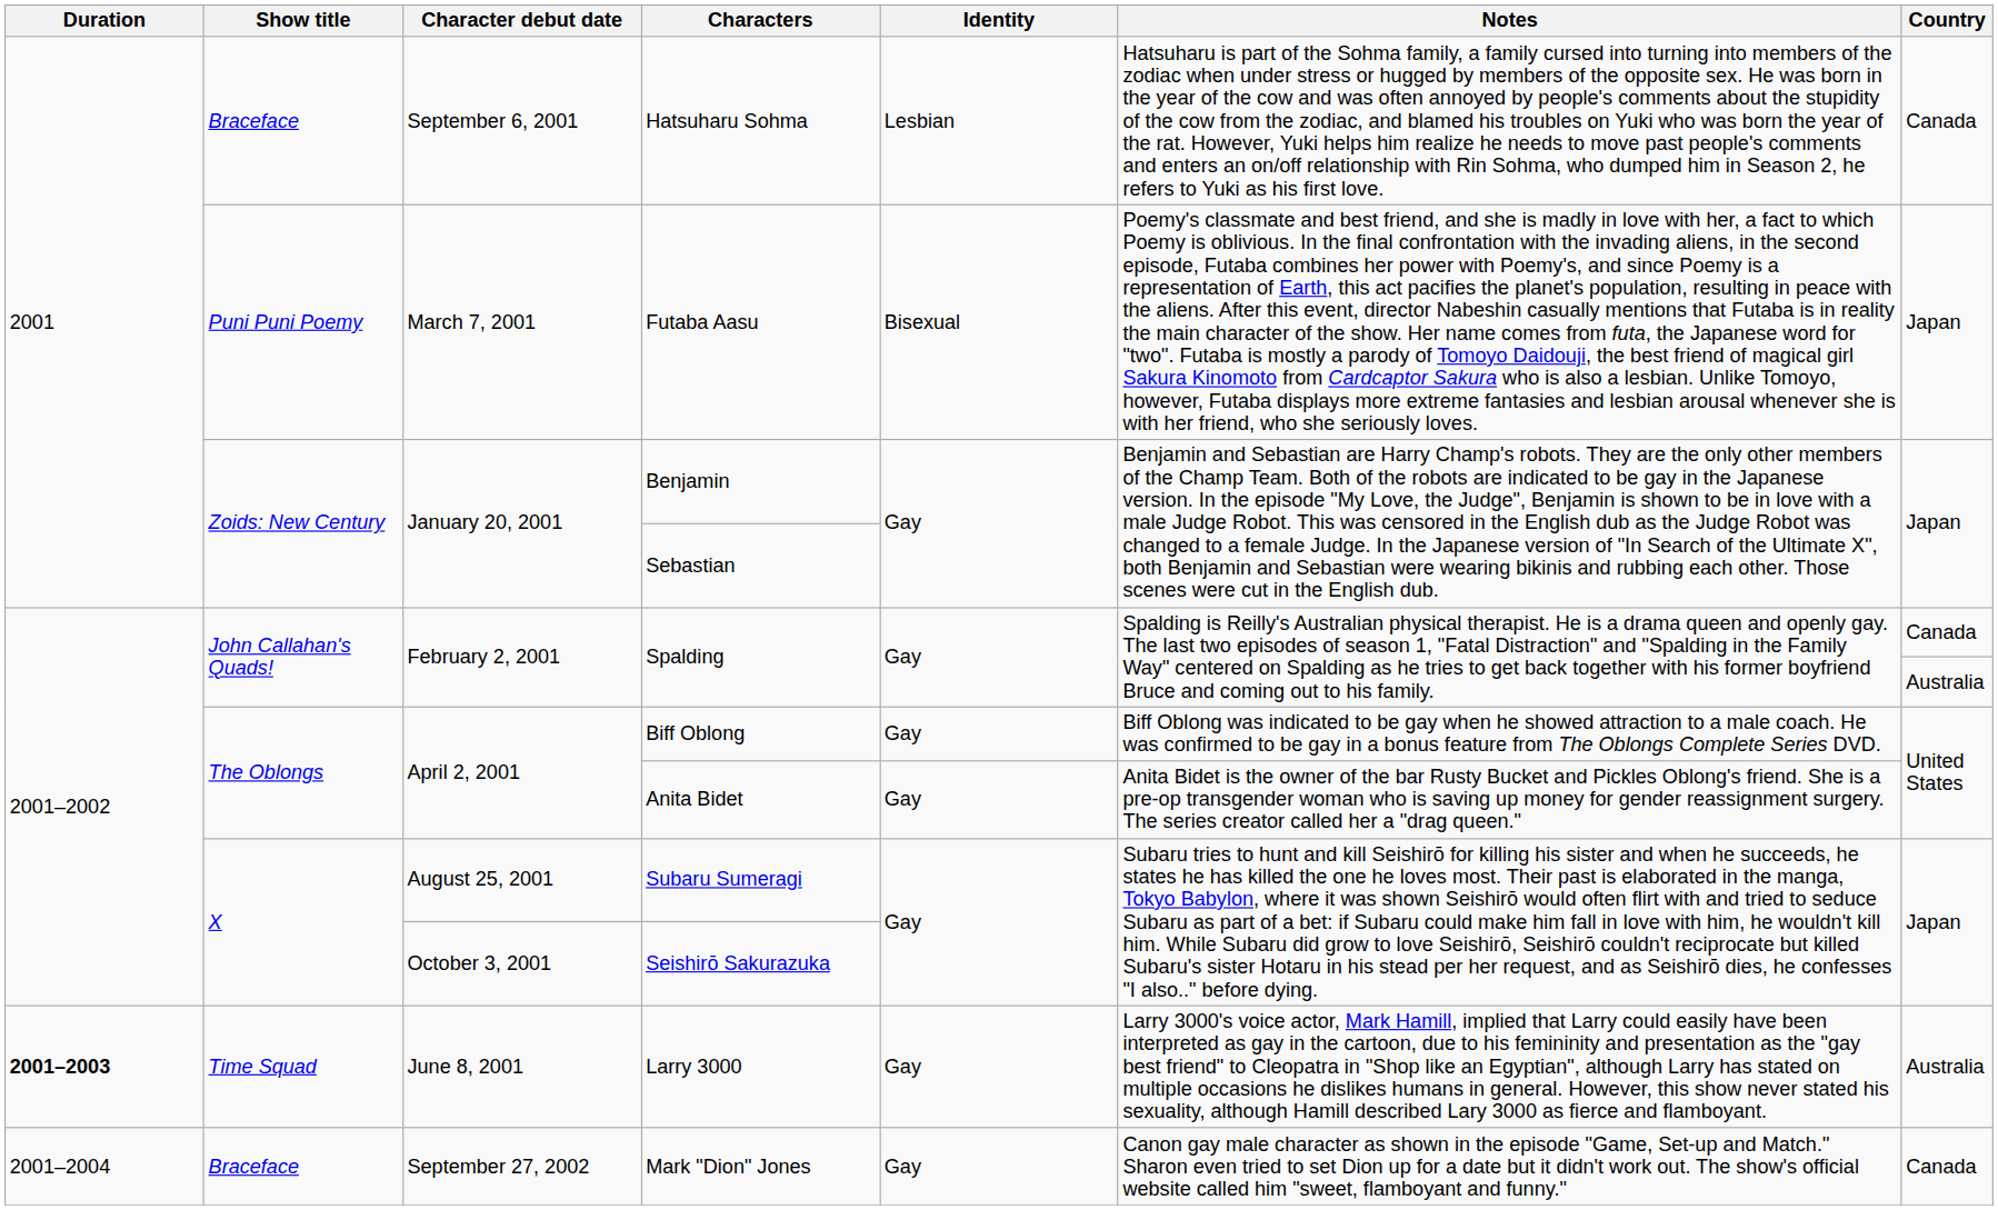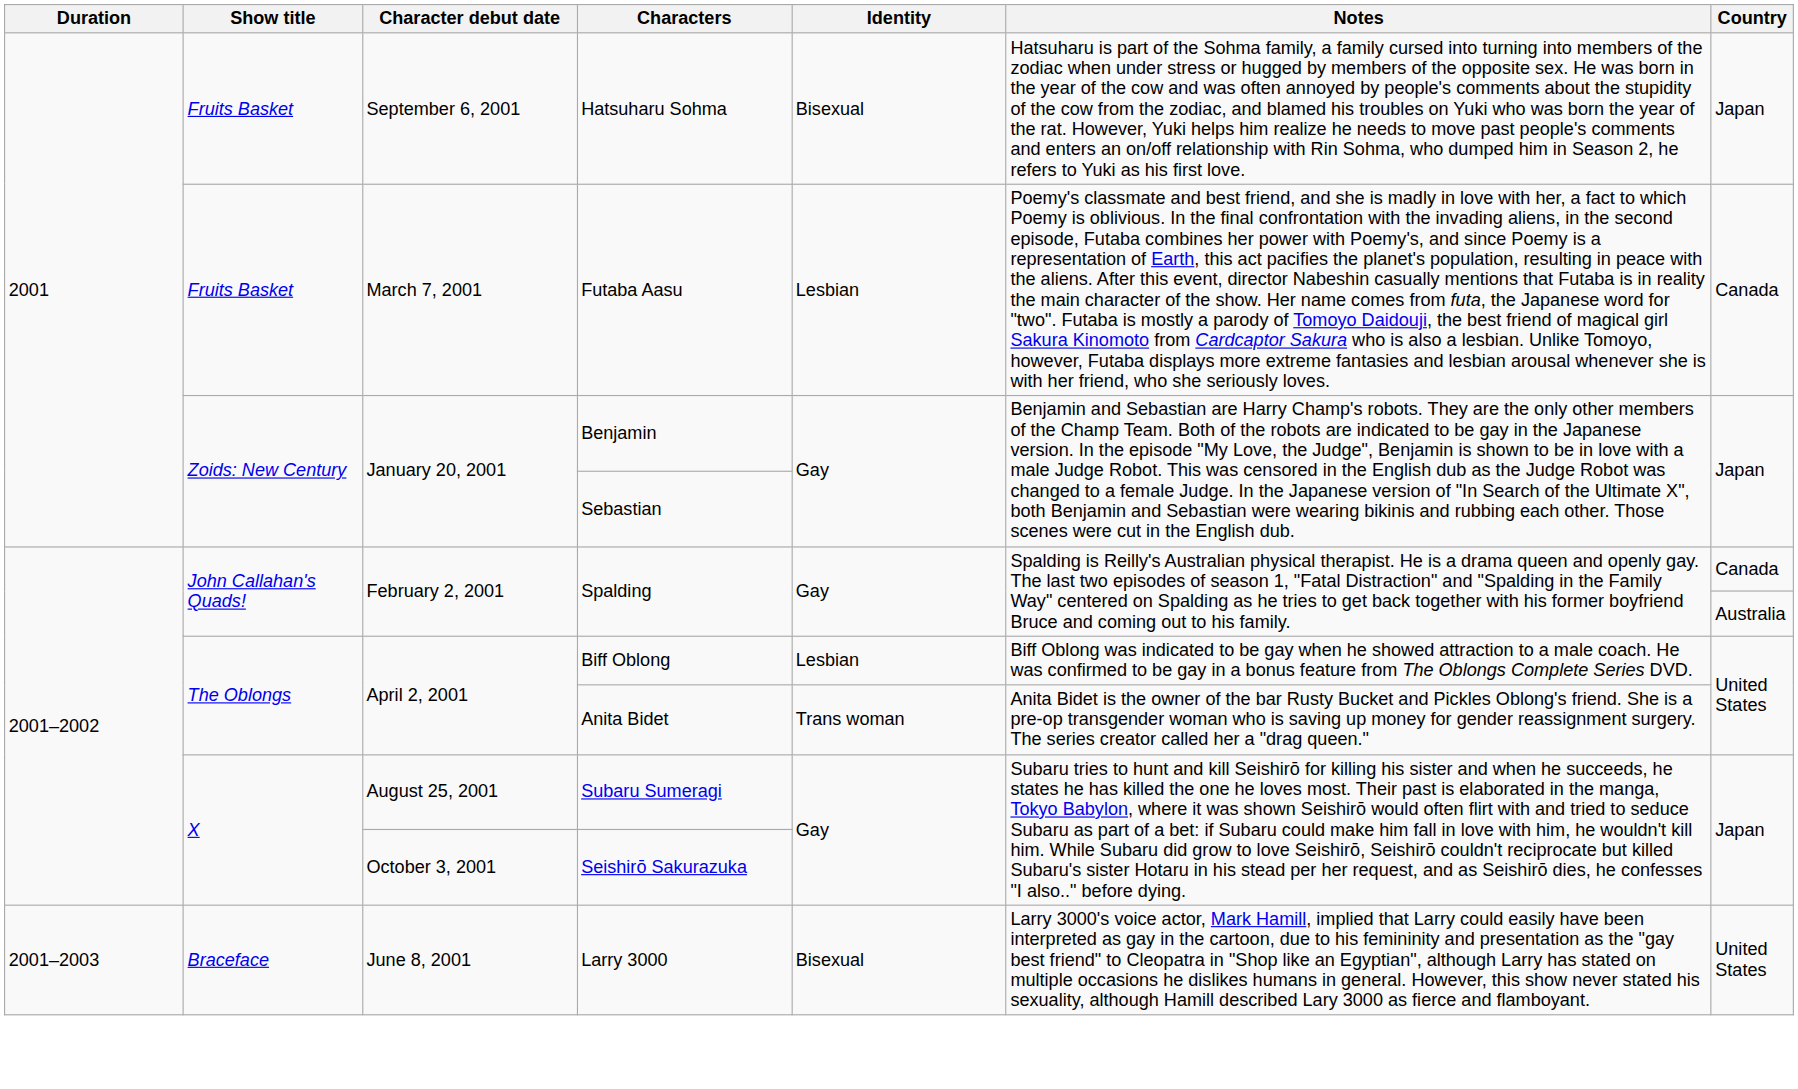Hatsuharu Sohma | Show title: Braceface -> Fruits Basket
Hatsuharu Sohma | Identity: Lesbian -> Bisexual
Hatsuharu Sohma | Country: Canada -> Japan
Futaba Aasu | Show title: Puni Puni Poemy -> Fruits Basket
Futaba Aasu | Identity: Bisexual -> Lesbian
Futaba Aasu | Country: Japan -> Canada
Biff Oblong | Identity: Gay -> Lesbian
Anita Bidet | Identity: Gay -> Trans woman
Larry 3000 | Duration: bold -> normal
Larry 3000 | Show title: Time Squad -> Braceface
Larry 3000 | Identity: Gay -> Bisexual
Larry 3000 | Country: Australia -> United States
- row: 2001–2004 | Braceface | September 27, 2002 | Mark "Dion" Jones | Gay | Canon gay male character as shown in the episode "Game, Set-up and Match." Sharon even tried to set Dion up for a date but it didn't work out. The show's official website called him "sweet, flamboyant and funny." | Canada
